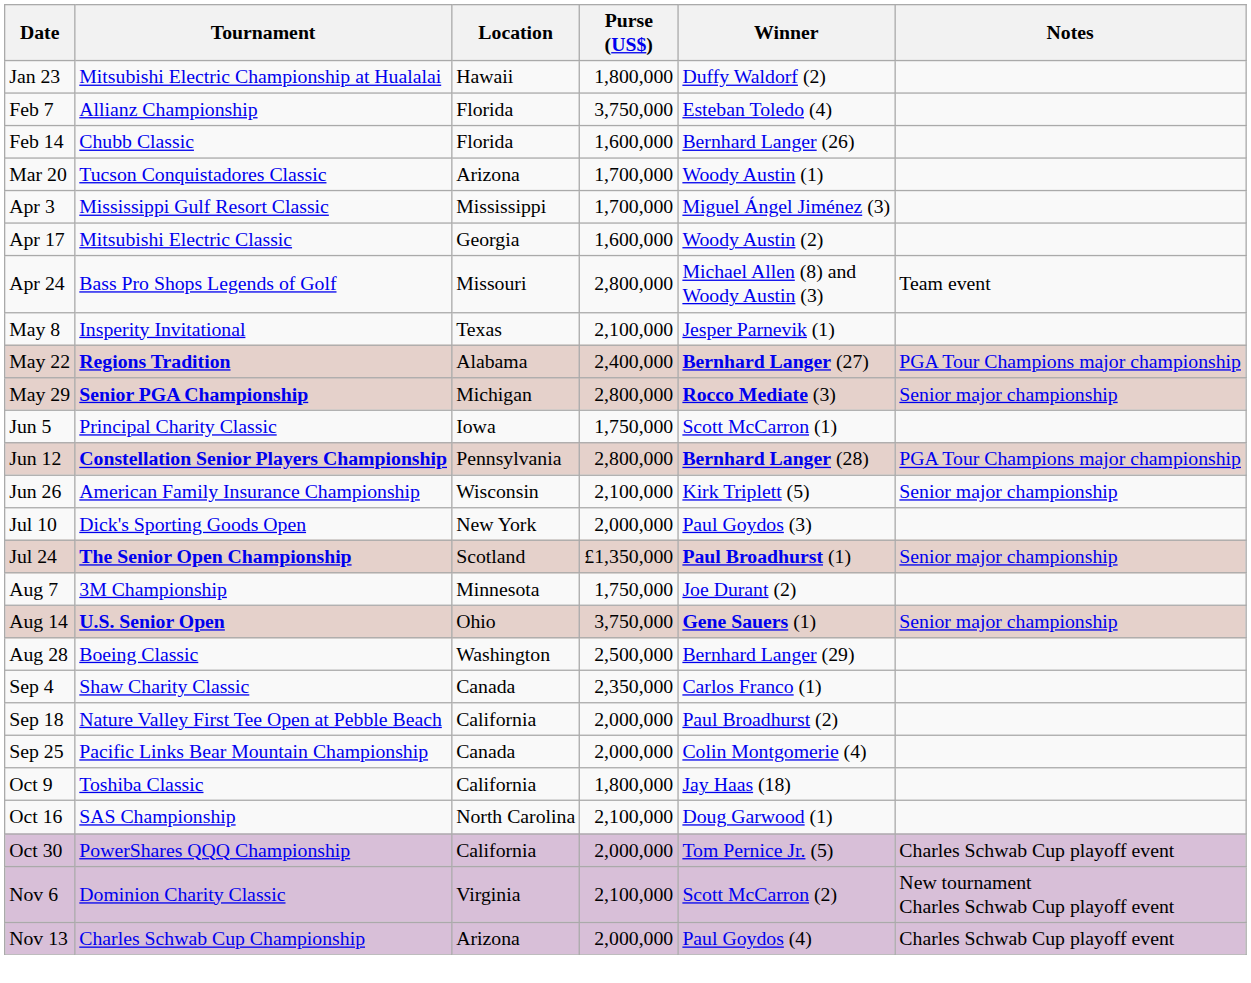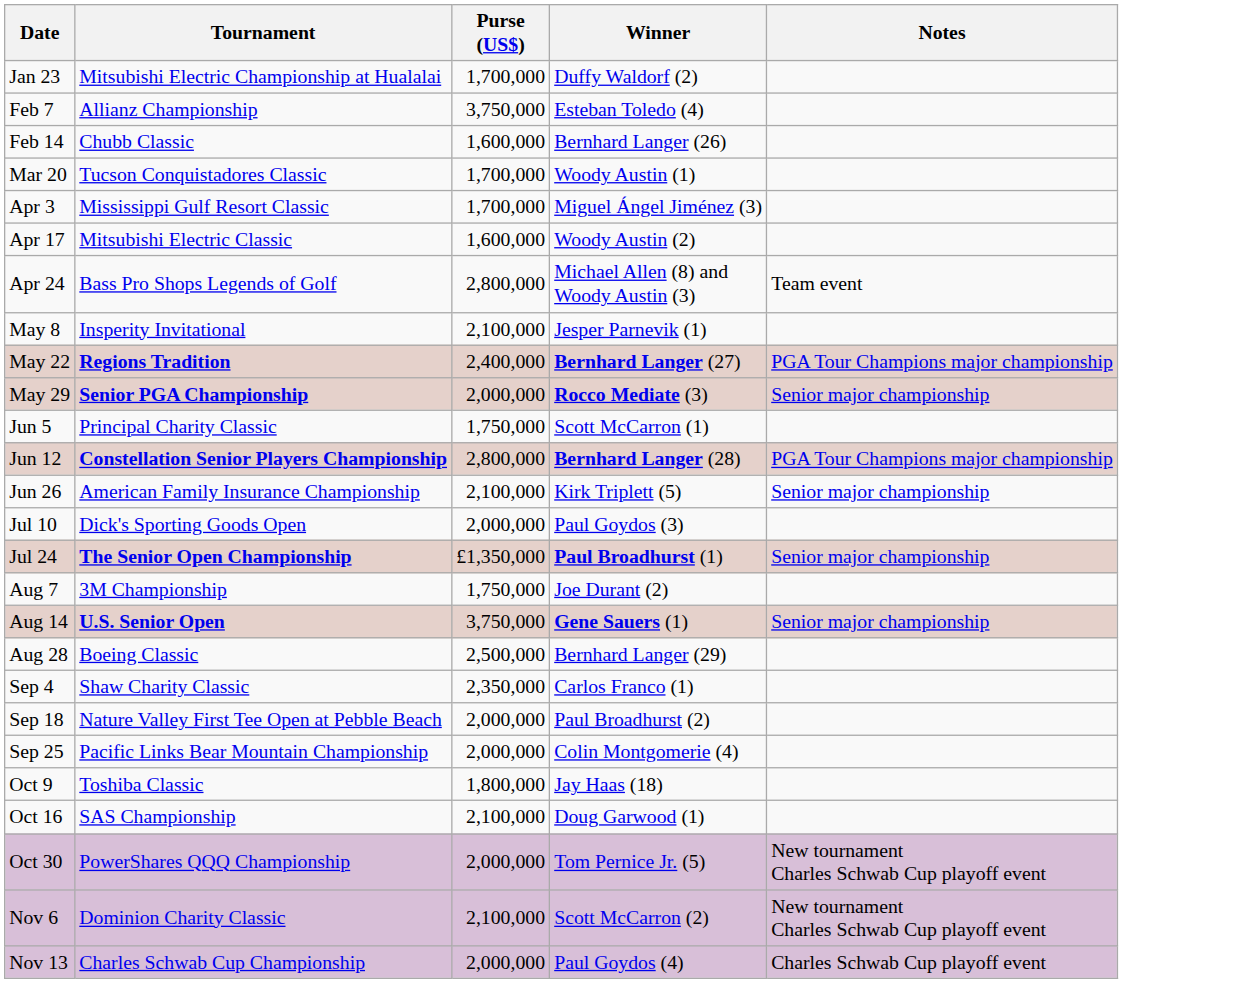- column: Location | Hawaii | Florida | Florida | Arizona | Mississippi | Georgia | Missouri | Texas | Alabama | Michigan | Iowa | Pennsylvania | Wisconsin | New York | Scotland | Minnesota | Ohio | Washington | Canada | California | Canada | California | North Carolina | California | Virginia | Arizona
Jan 23 | Purse (US$): 1,800,000 -> 1,700,000
May 29 | Purse (US$): 2,800,000 -> 2,000,000
Oct 30 | Notes: Charles Schwab Cup playoff event -> New tournament Charles Schwab Cup playoff event
